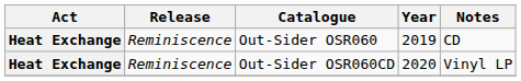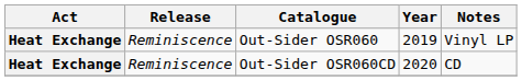Out-Sider OSR060 | Notes: CD -> Vinyl LP
Out-Sider OSR060CD | Notes: Vinyl LP -> CD
